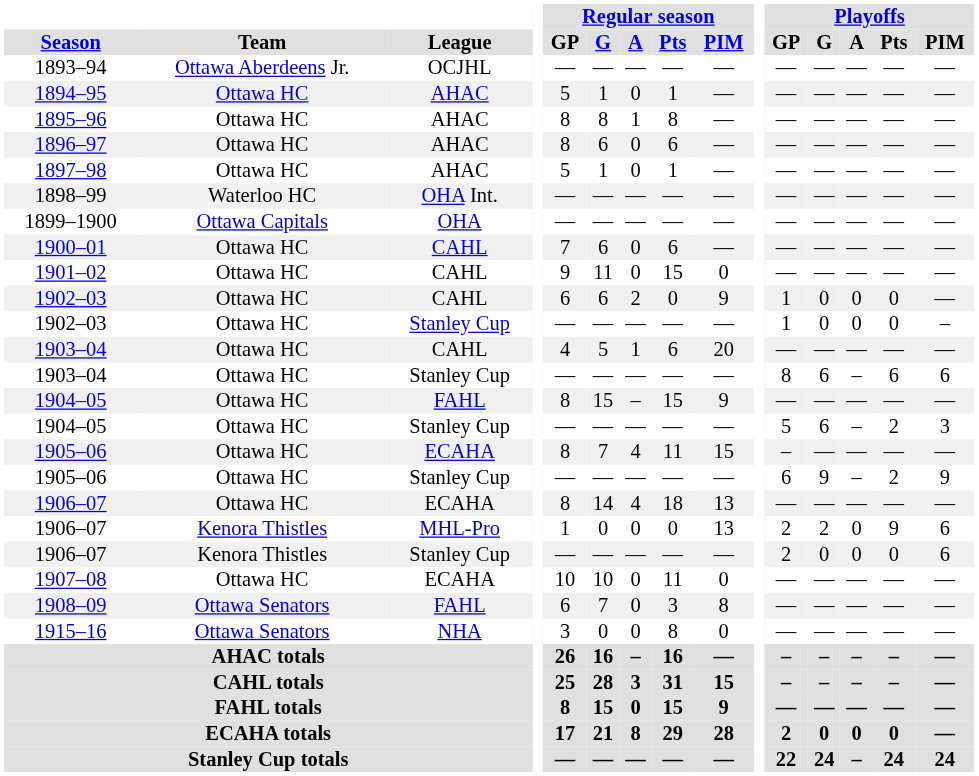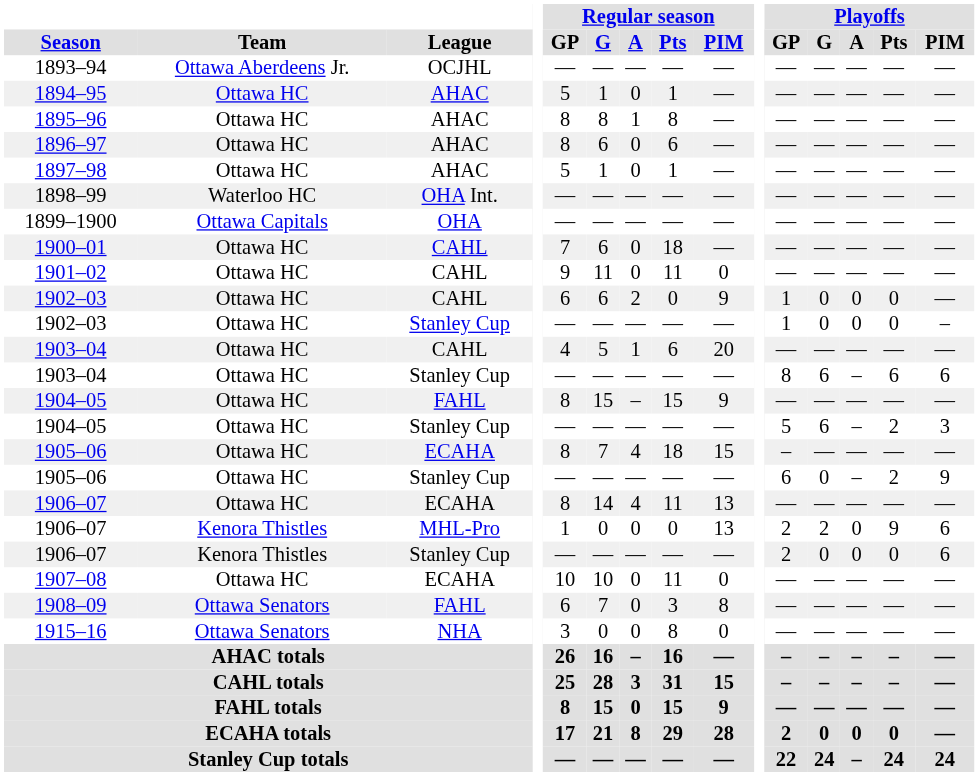1900–01 | Regular season / Pts: 6 -> 18
1901–02 | Regular season / Pts: 15 -> 11
1905–06 / ECAHA | Regular season / Pts: 11 -> 18
1905–06 / Stanley Cup | Playoffs / G: 9 -> 0
1906–07 / ECAHA | Regular season / Pts: 18 -> 11
